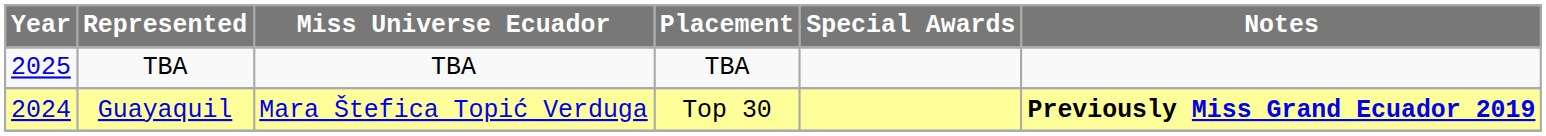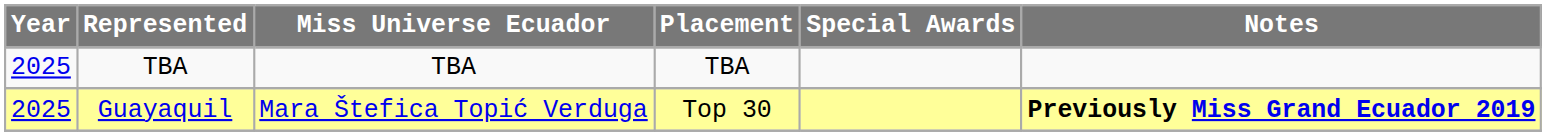Guayaquil | Year: 2024 -> 2025
